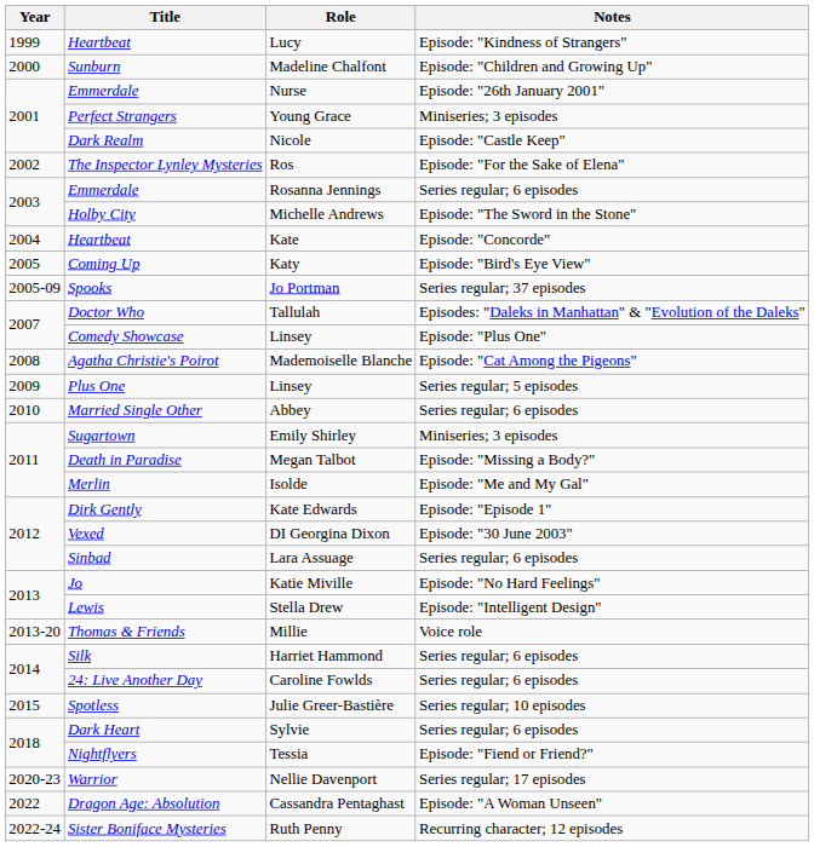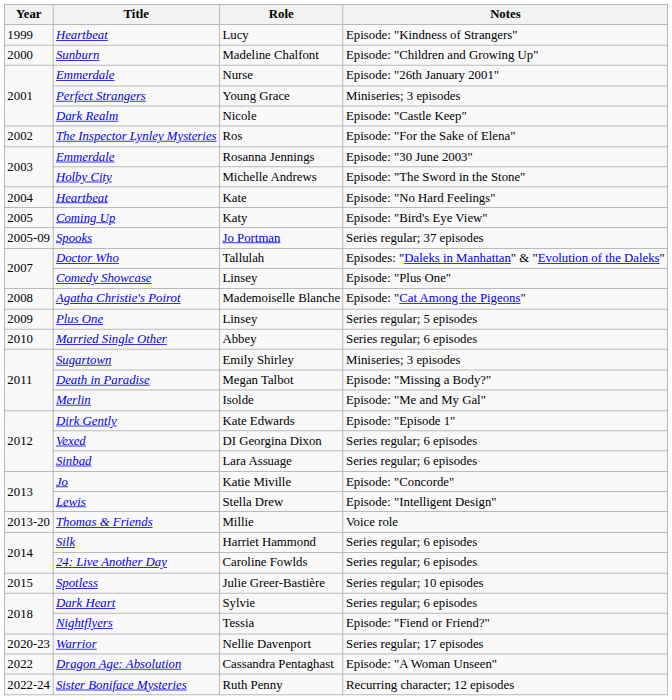Rosanna Jennings | Notes: Series regular; 6 episodes -> Episode: "30 June 2003"
Kate | Notes: Episode: "Concorde" -> Episode: "No Hard Feelings"
DI Georgina Dixon | Notes: Episode: "30 June 2003" -> Series regular; 6 episodes
Katie Miville | Notes: Episode: "No Hard Feelings" -> Episode: "Concorde"
